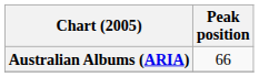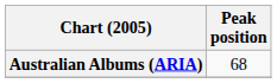Australian Albums (ARIA) | Peak position: 66 -> 68
